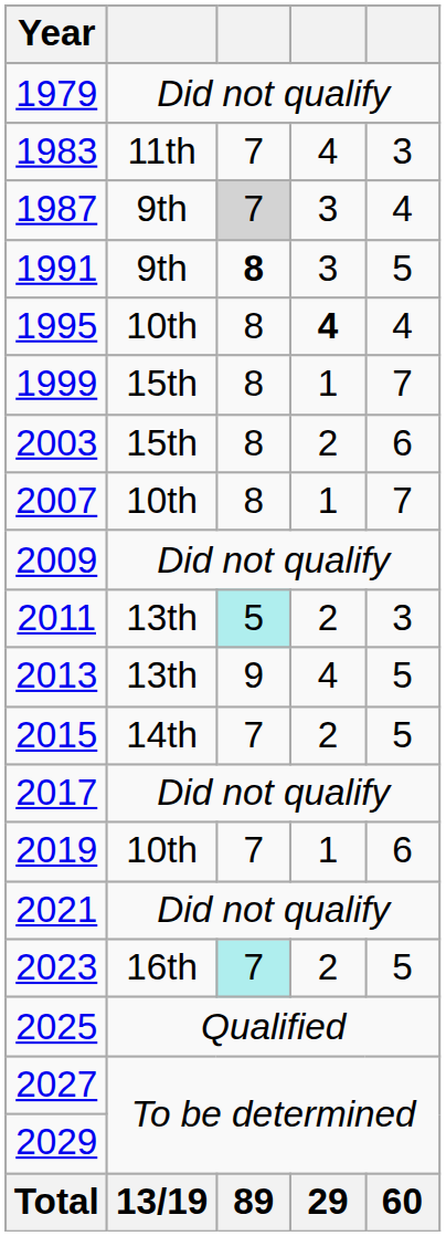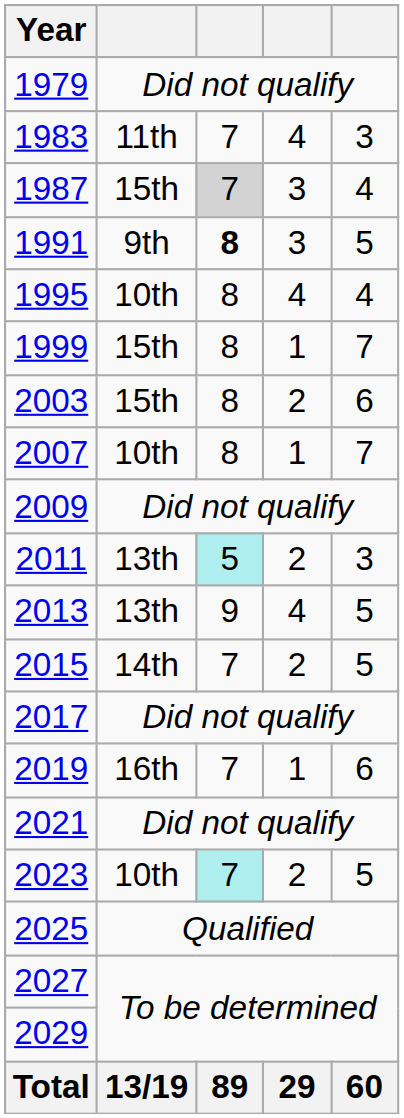1987 | column 2: 9th -> 15th
1995 | column 4: bold -> normal
2019 | column 2: 10th -> 16th
2023 | column 2: 16th -> 10th
